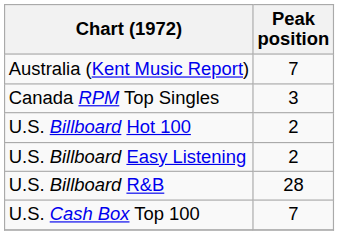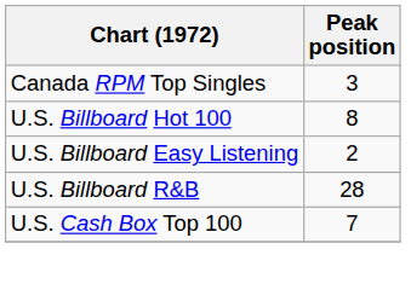- row: Australia (Kent Music Report) | 7
U.S. Billboard Hot 100 | Peak position: 2 -> 8
